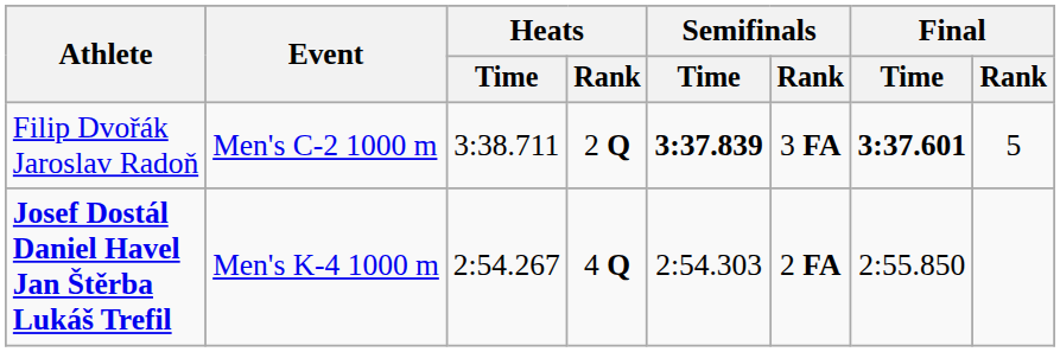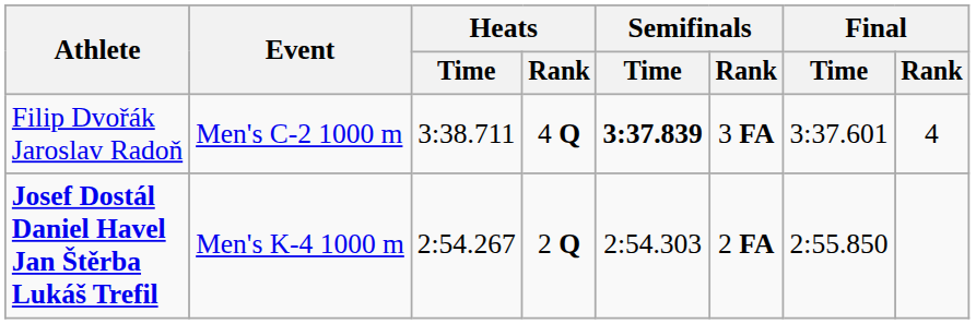Filip Dvořák Jaroslav Radoň | Heats / Rank: 2 Q -> 4 Q
Filip Dvořák Jaroslav Radoň | Final / Time: bold -> normal
Filip Dvořák Jaroslav Radoň | Final / Rank: 5 -> 4
Josef Dostál Daniel Havel Jan Štěrba Lukáš Trefil | Heats / Rank: 4 Q -> 2 Q
